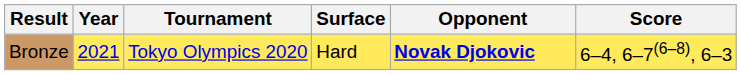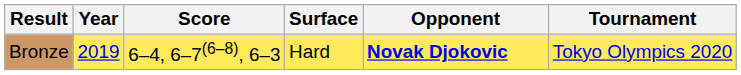columns swapped: Tournament <-> Score
Bronze | Year: 2021 -> 2019
